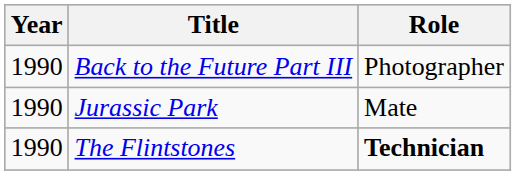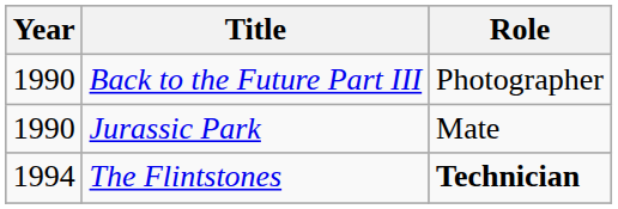The Flintstones | Year: 1990 -> 1994
